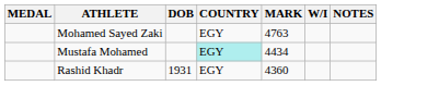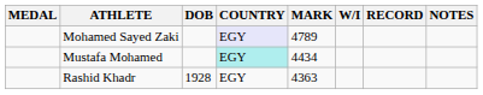+ column: RECORD
Mohamed Sayed Zaki | COUNTRY: no background -> lavender background
Mohamed Sayed Zaki | MARK: 4763 -> 4789
Rashid Khadr | DOB: 1931 -> 1928
Rashid Khadr | MARK: 4360 -> 4363
